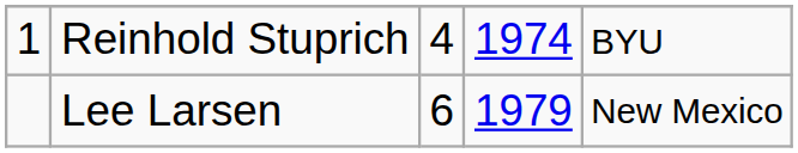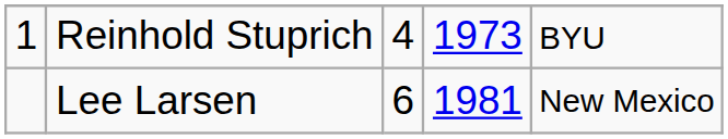Reinhold Stuprich | column 4: 1974 -> 1973
Lee Larsen | column 4: 1979 -> 1981
